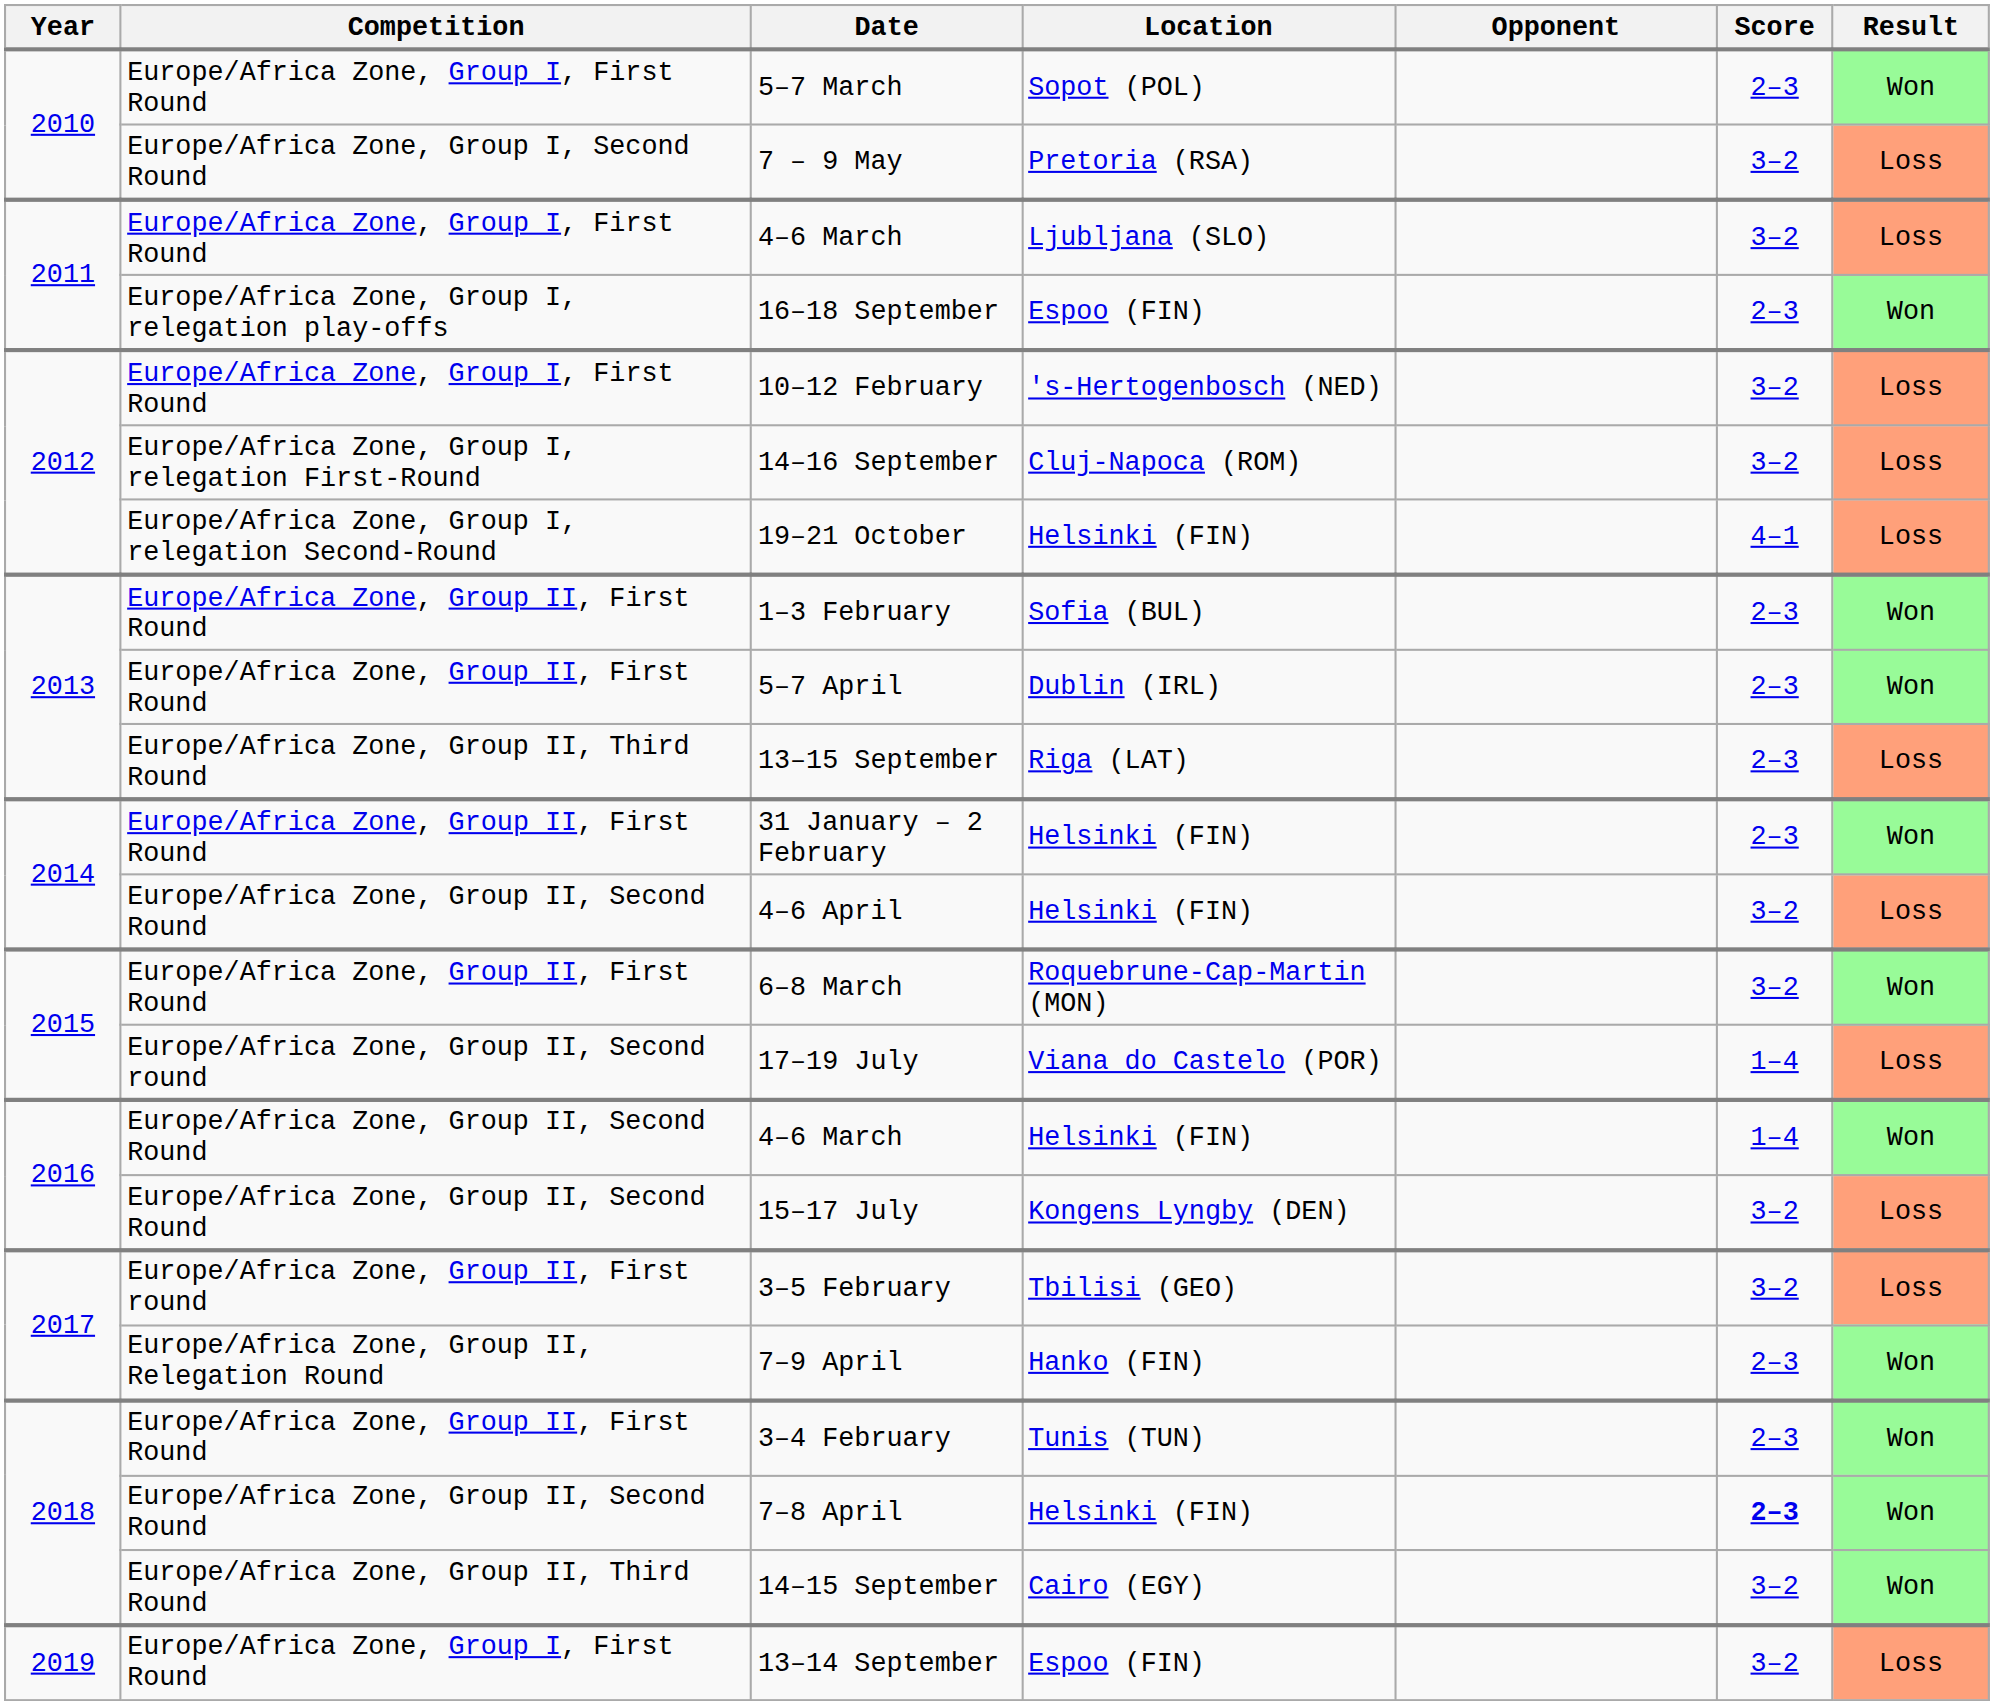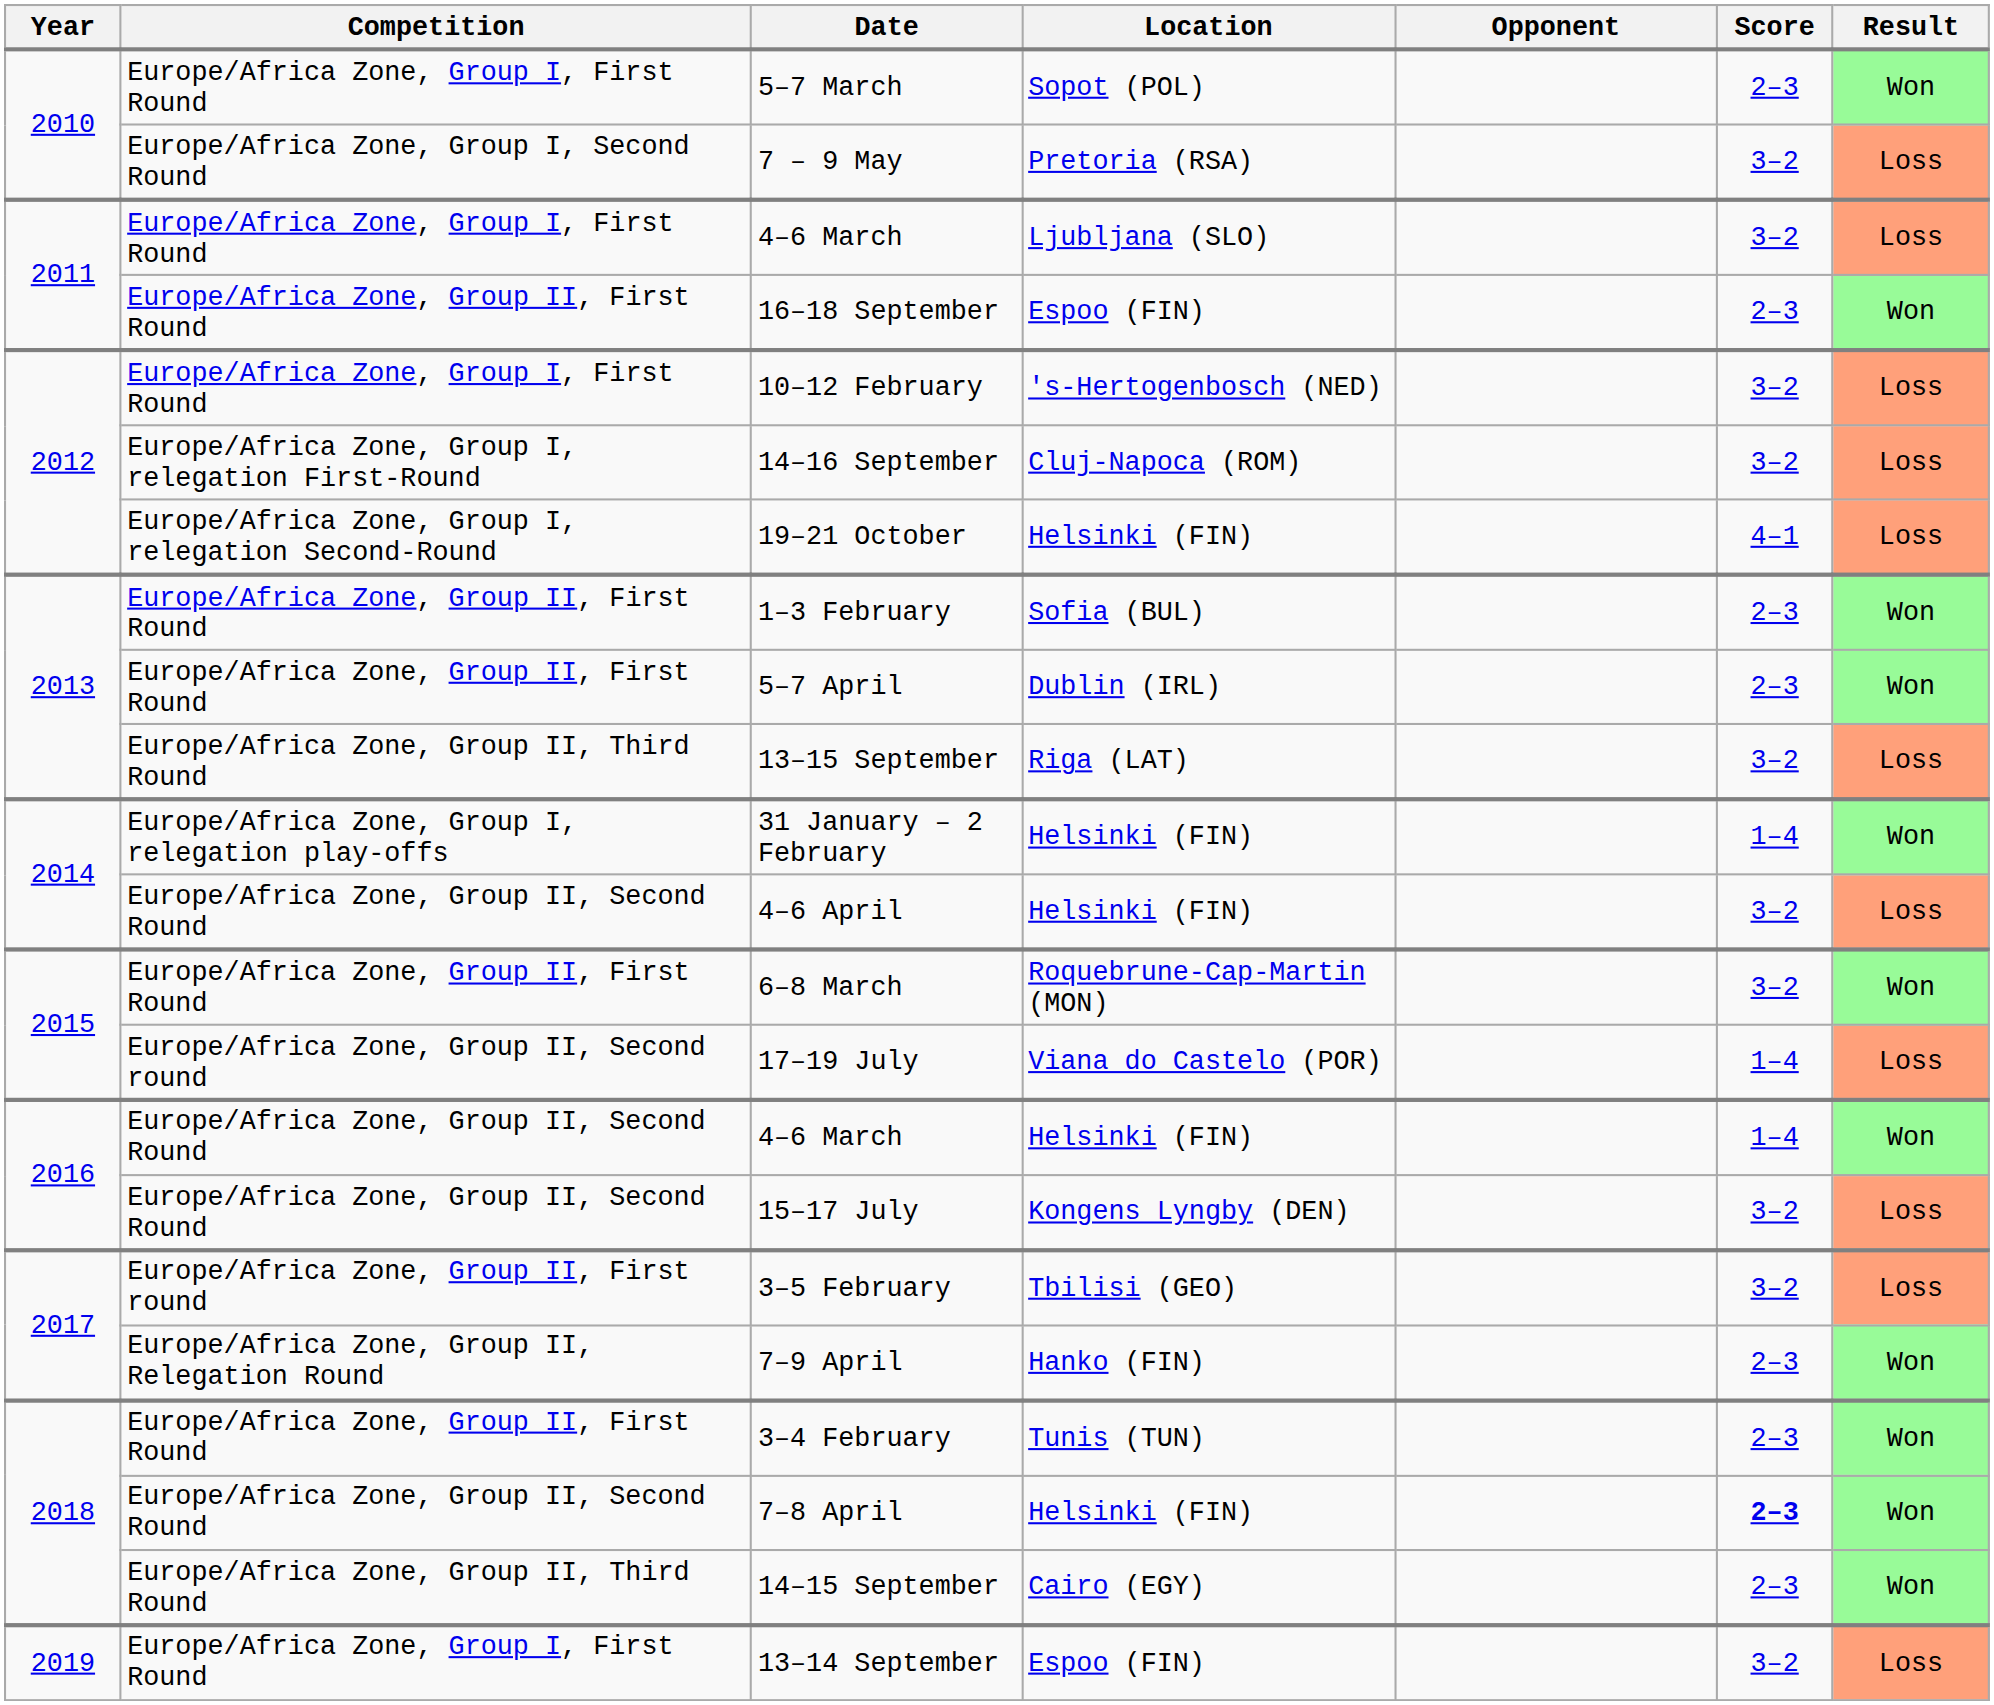16–18 September | Competition: Europe/Africa Zone, Group I, relegation play-offs -> Europe/Africa Zone, Group II, First Round
13–15 September | Score: 2–3 -> 3–2
31 January – 2 February | Competition: Europe/Africa Zone, Group II, First Round -> Europe/Africa Zone, Group I, relegation play-offs
31 January – 2 February | Score: 2–3 -> 1–4
14–15 September | Score: 3–2 -> 2–3
